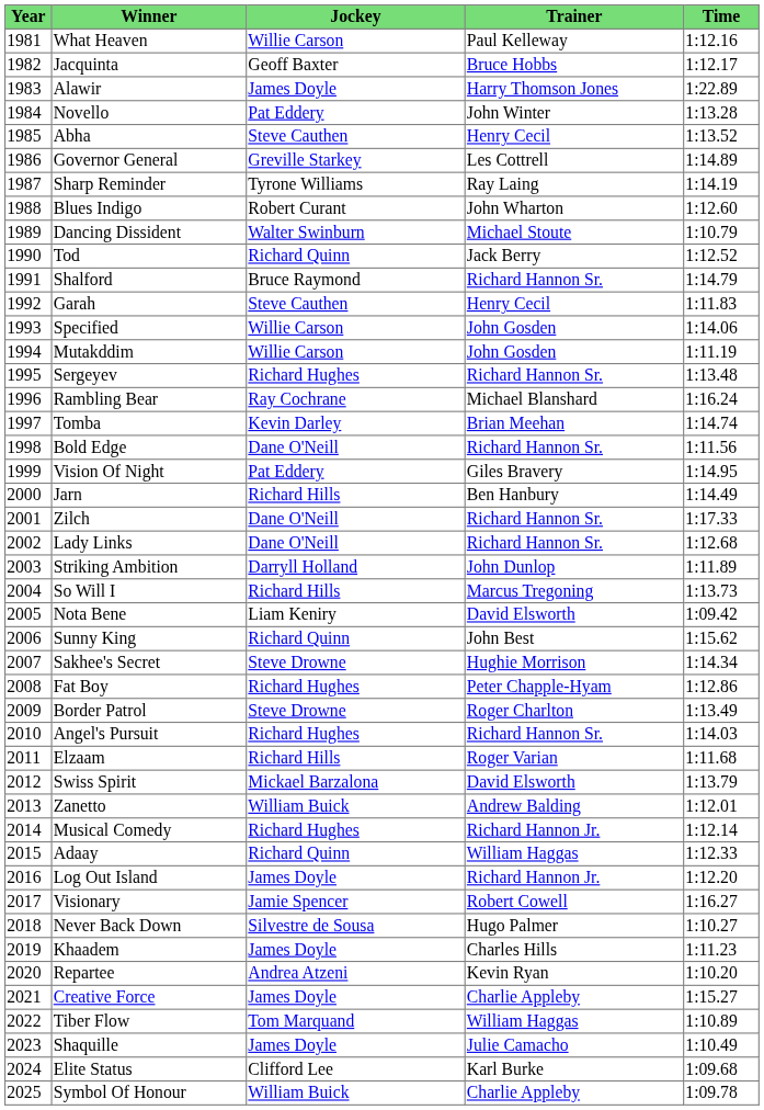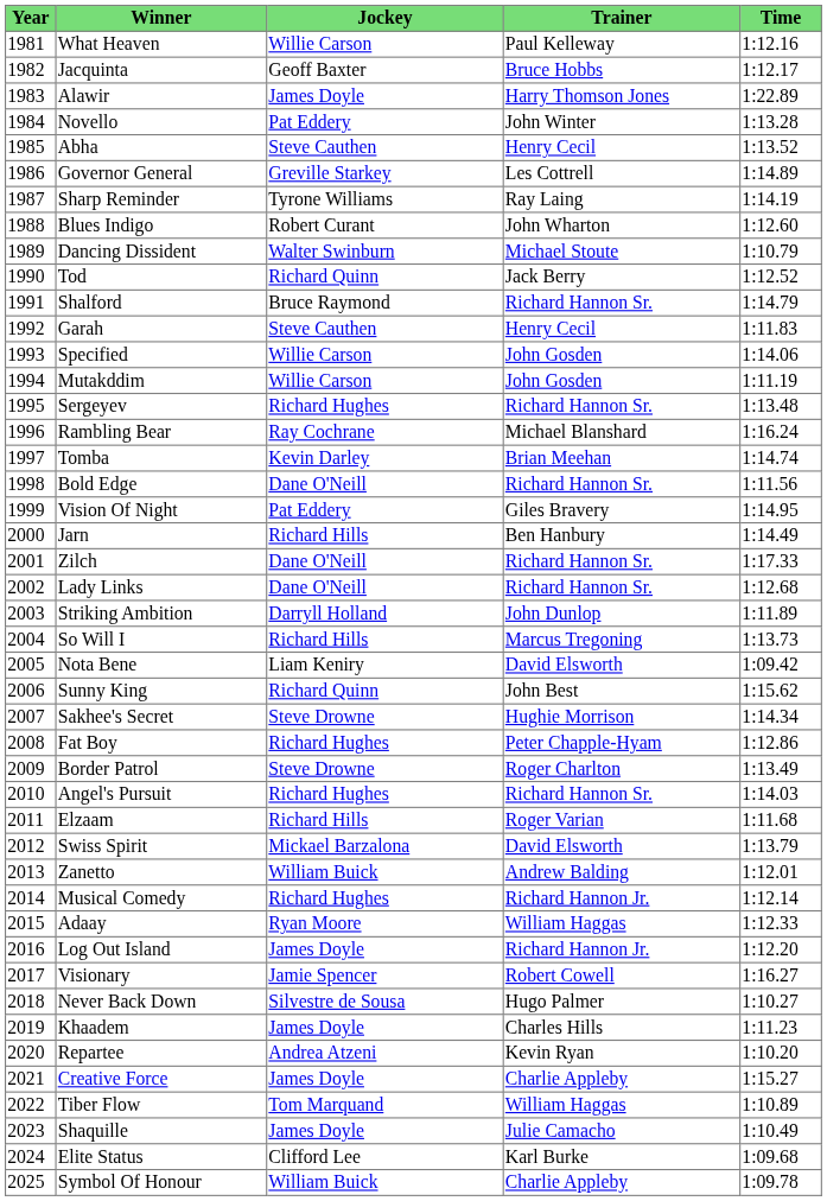Adaay | Jockey: Richard Quinn -> Ryan Moore
